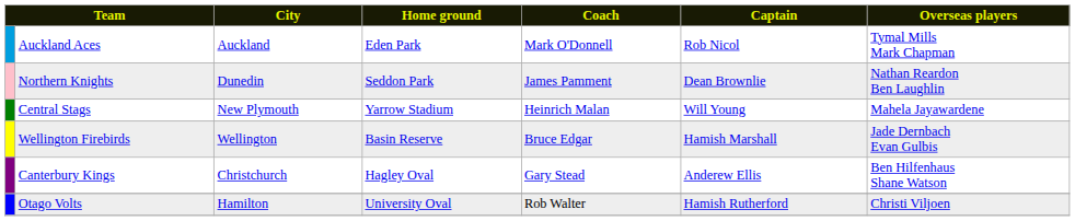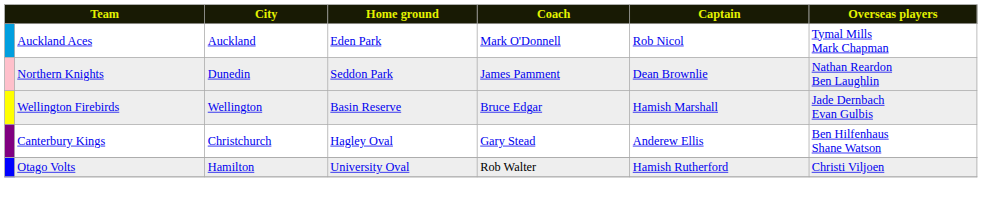- row: Central Stags | New Plymouth | Yarrow Stadium | Heinrich Malan | Will Young | Mahela Jayawardene
